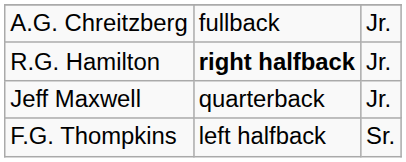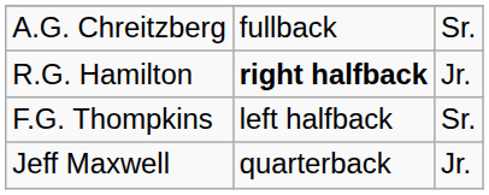A.G. Chreitzberg | column 3: Jr. -> Sr.
rows swapped: Jeff Maxwell <-> F.G. Thompkins
